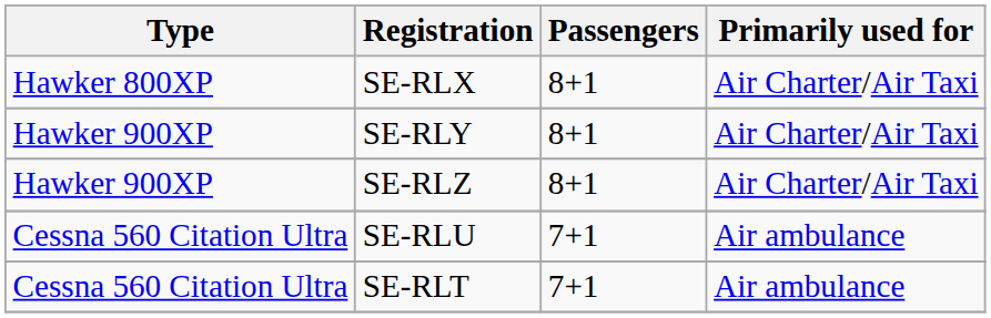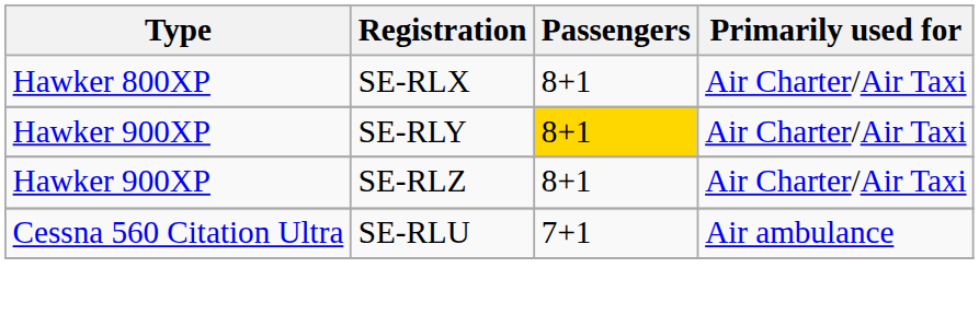SE-RLY | Passengers: no background -> gold background
- row: Cessna 560 Citation Ultra | SE-RLT | 7+1 | Air ambulance
